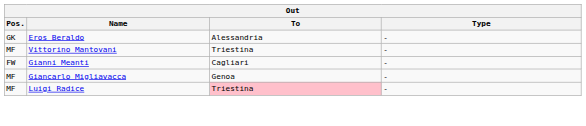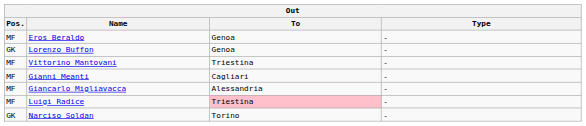Eros Beraldo | Pos.: GK -> MF
Eros Beraldo | To: Alessandria -> Genoa
+ row: GK | Lorenzo Buffon | Genoa | -
Gianni Meanti | Pos.: FW -> MF
Giancarlo Migliavacca | To: Genoa -> Alessandria
+ row: GK | Narciso Soldan | Torino | -
